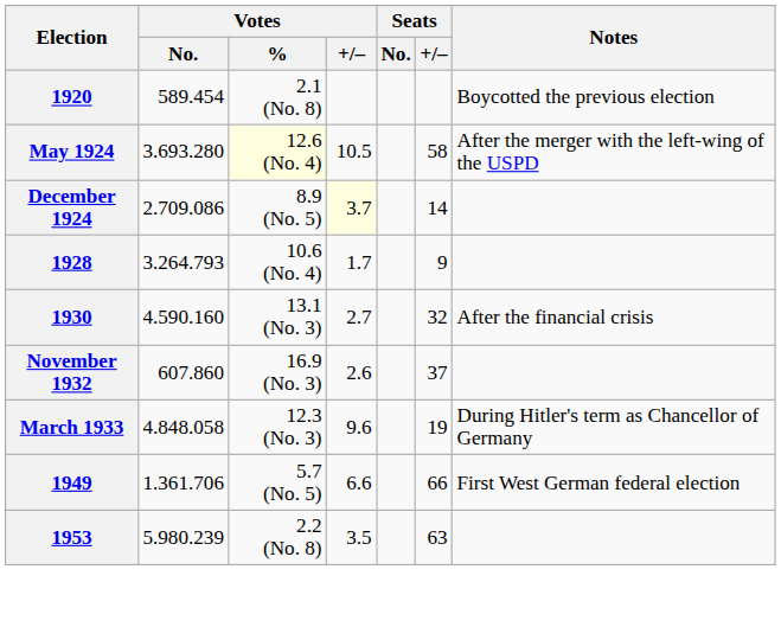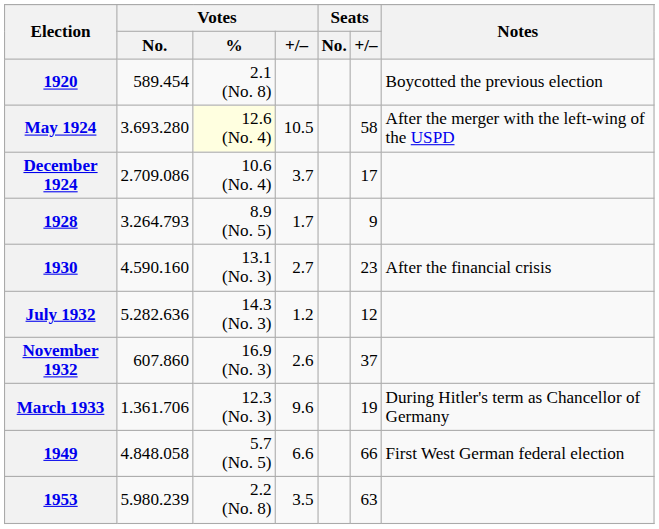December 1924 | Votes / %: 8.9 (No. 5) -> 10.6 (No. 4)
December 1924 | Votes / +/–: lightyellow background -> no background
December 1924 | Seats / +/–: 14 -> 17
1928 | Votes / %: 10.6 (No. 4) -> 8.9 (No. 5)
1930 | Seats / +/–: 32 -> 23
+ row: July 1932 | 5.282.636 | 14.3 (No. 3) | 1.2 | 12
March 1933 | Votes / No.: 4.848.058 -> 1.361.706
1949 | Votes / No.: 1.361.706 -> 4.848.058
